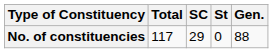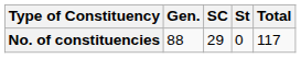columns swapped: Gen. <-> Total
